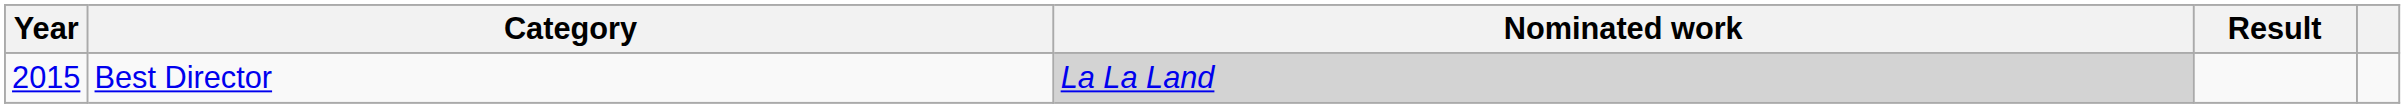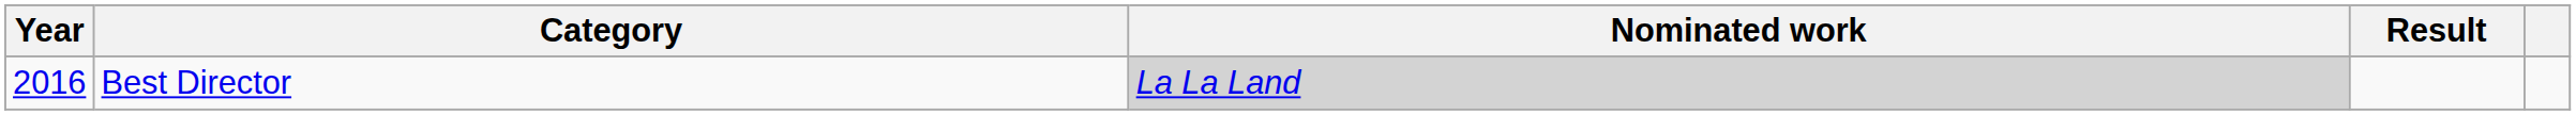Best Director | Year: 2015 -> 2016
